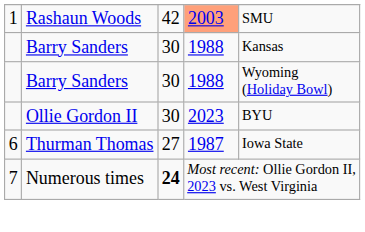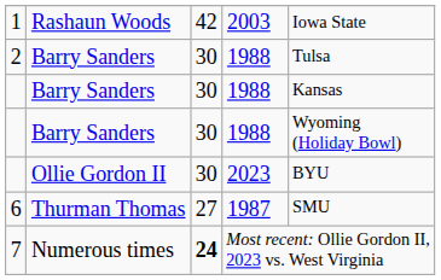1 | column 4: lightsalmon background -> no background
1 | column 5: SMU -> Iowa State
+ row: 2 | Barry Sanders | 30 | 1988 | Tulsa
6 | column 5: Iowa State -> SMU
